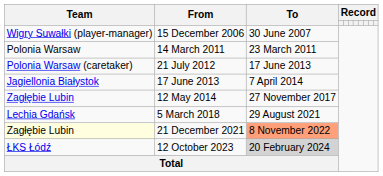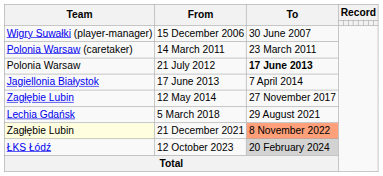14 March 2011 | Team: Polonia Warsaw -> Polonia Warsaw (caretaker)
21 July 2012 | Team: Polonia Warsaw (caretaker) -> Polonia Warsaw
21 July 2012 | To: normal -> bold
